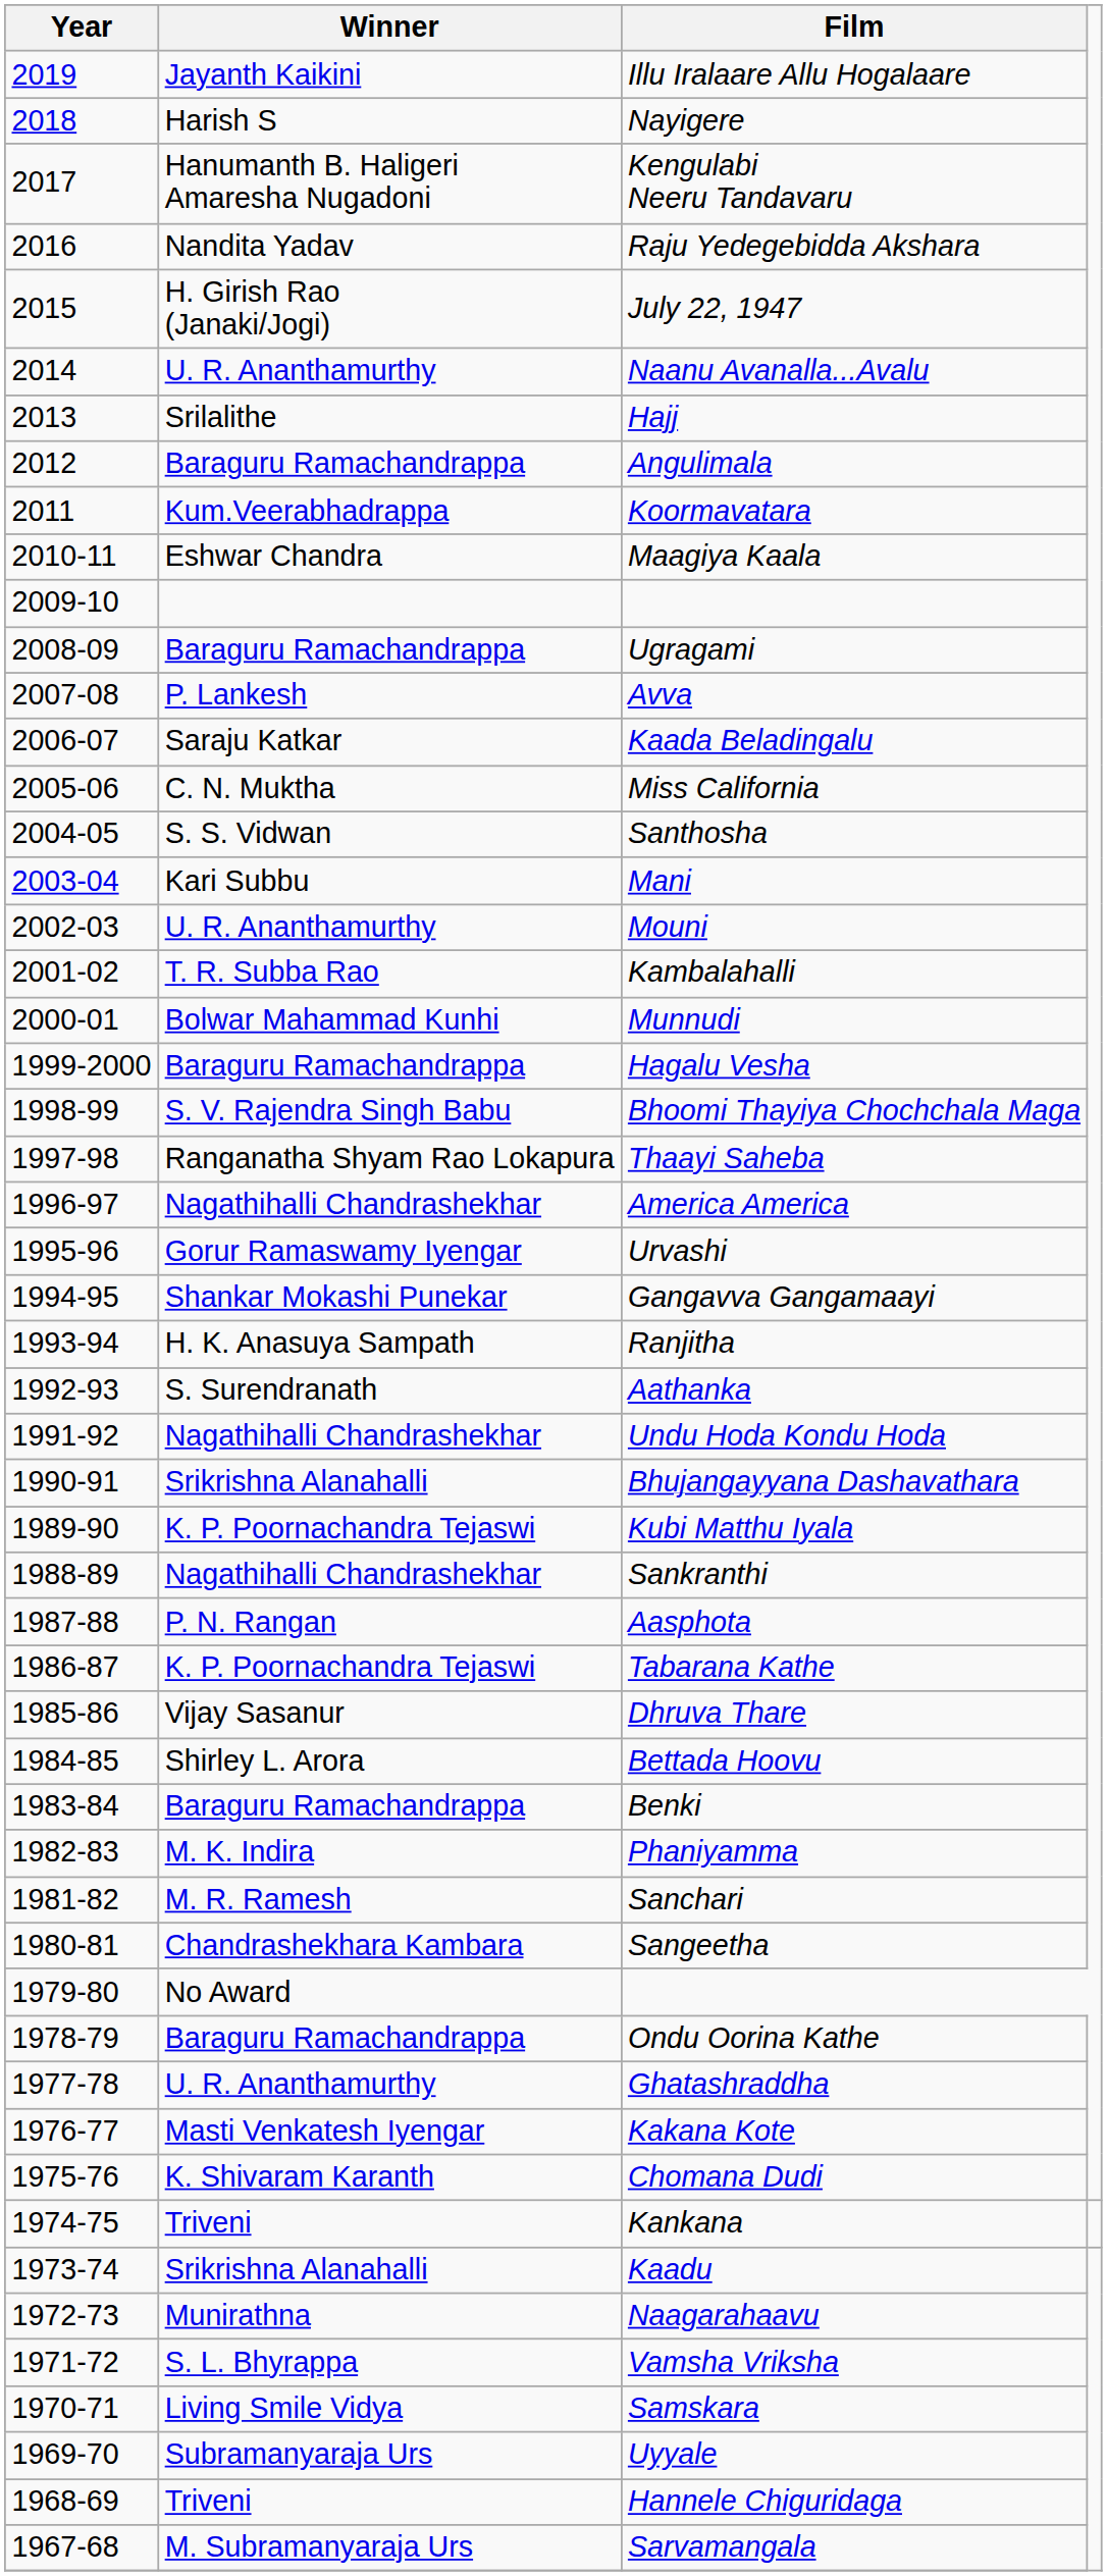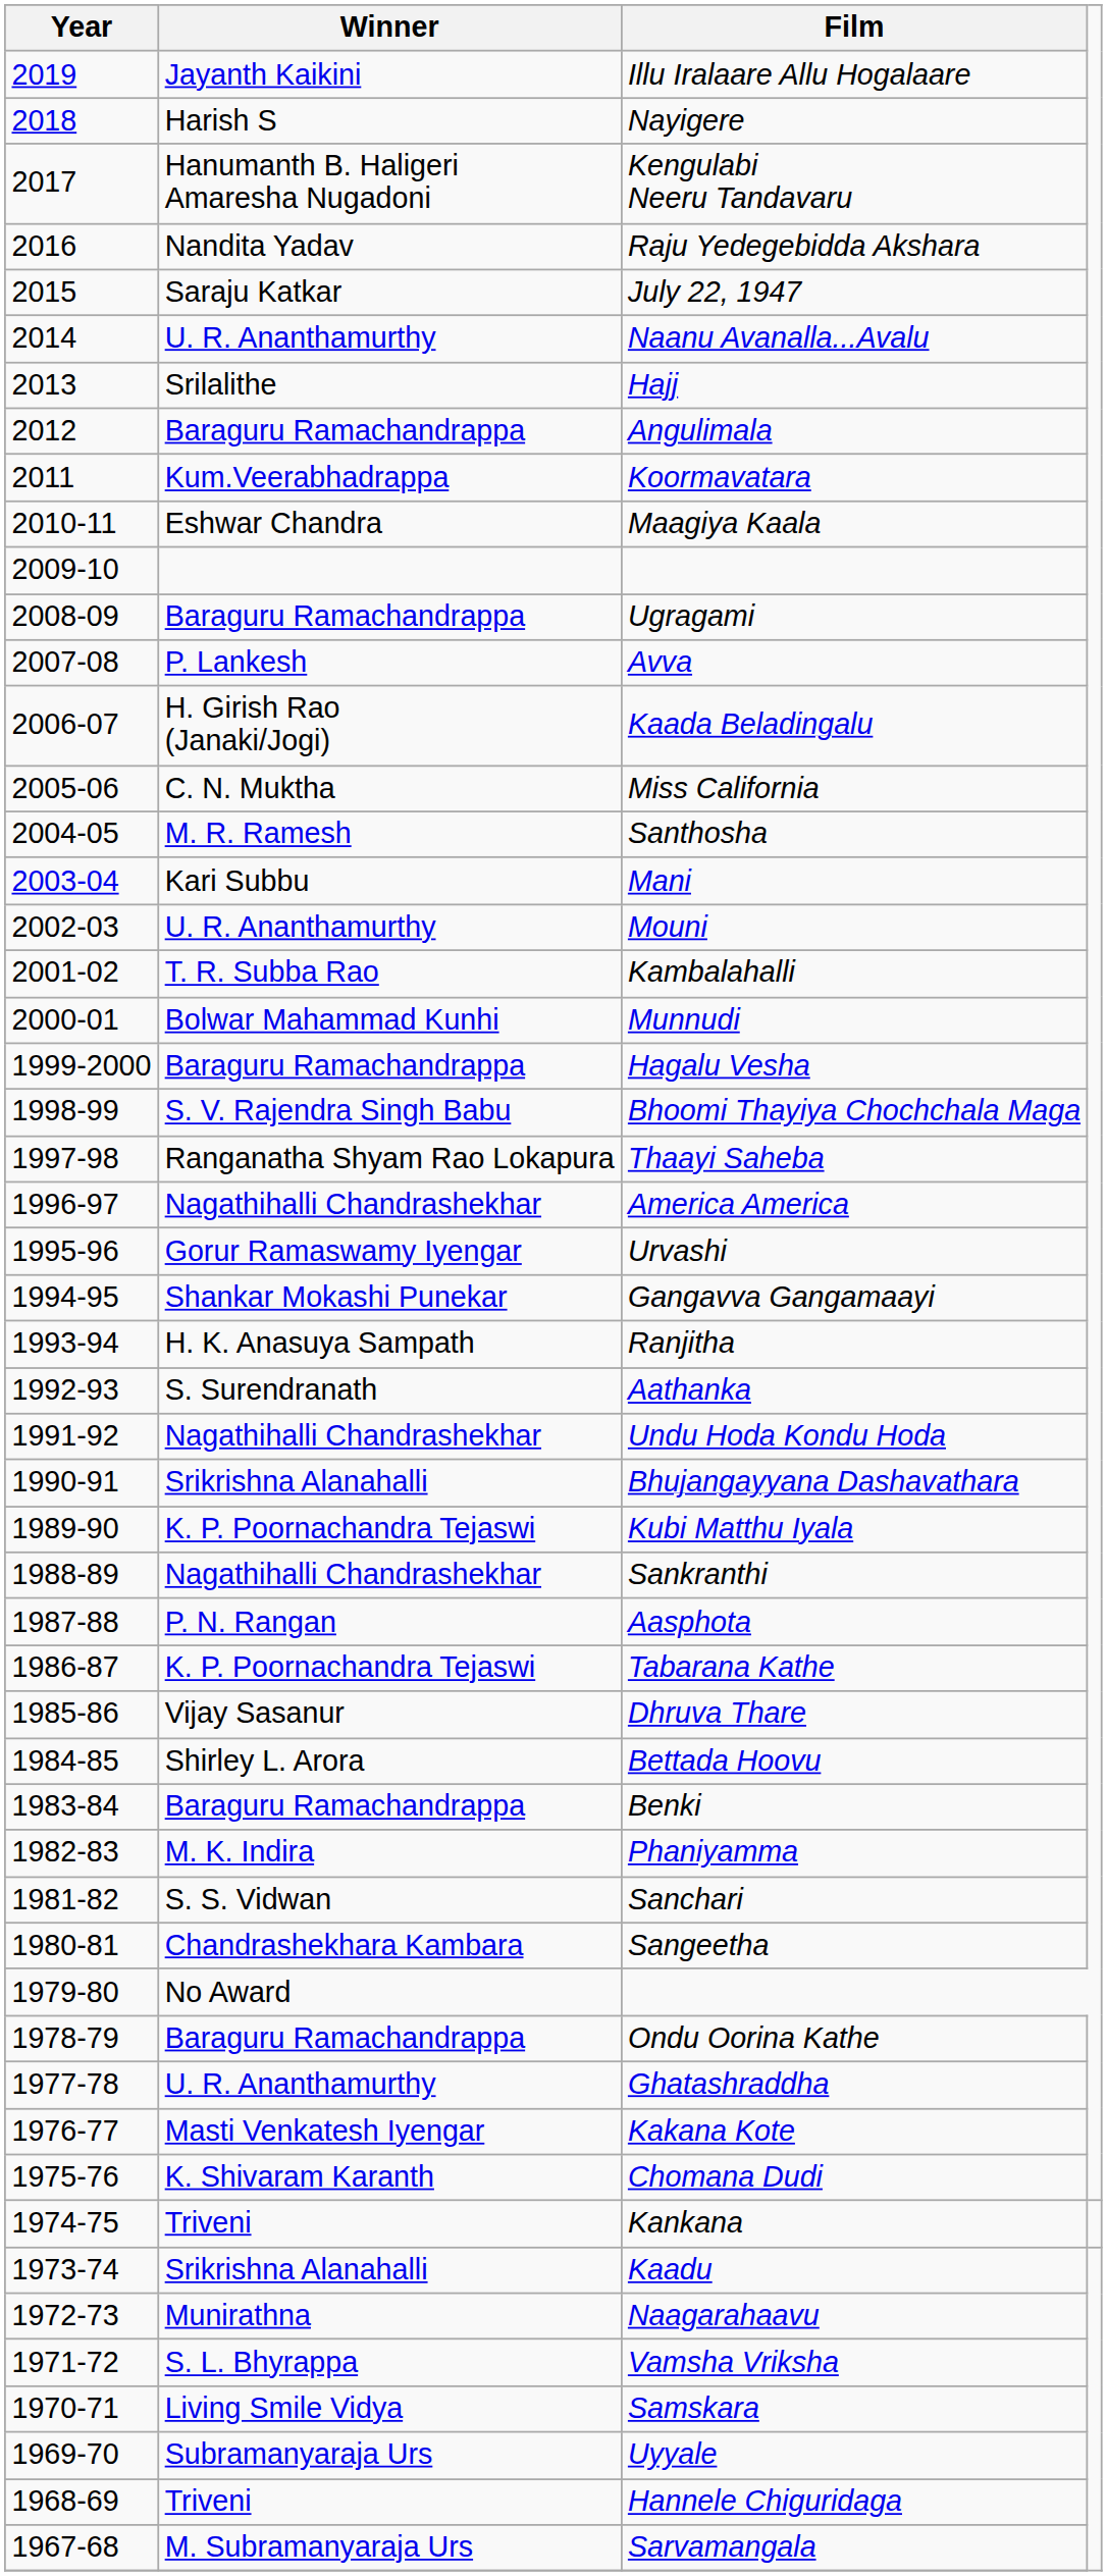July 22, 1947 | Winner: H. Girish Rao (Janaki/Jogi) -> Saraju Katkar
Kaada Beladingalu | Winner: Saraju Katkar -> H. Girish Rao (Janaki/Jogi)
Santhosha | Winner: S. S. Vidwan -> M. R. Ramesh
Sanchari | Winner: M. R. Ramesh -> S. S. Vidwan
